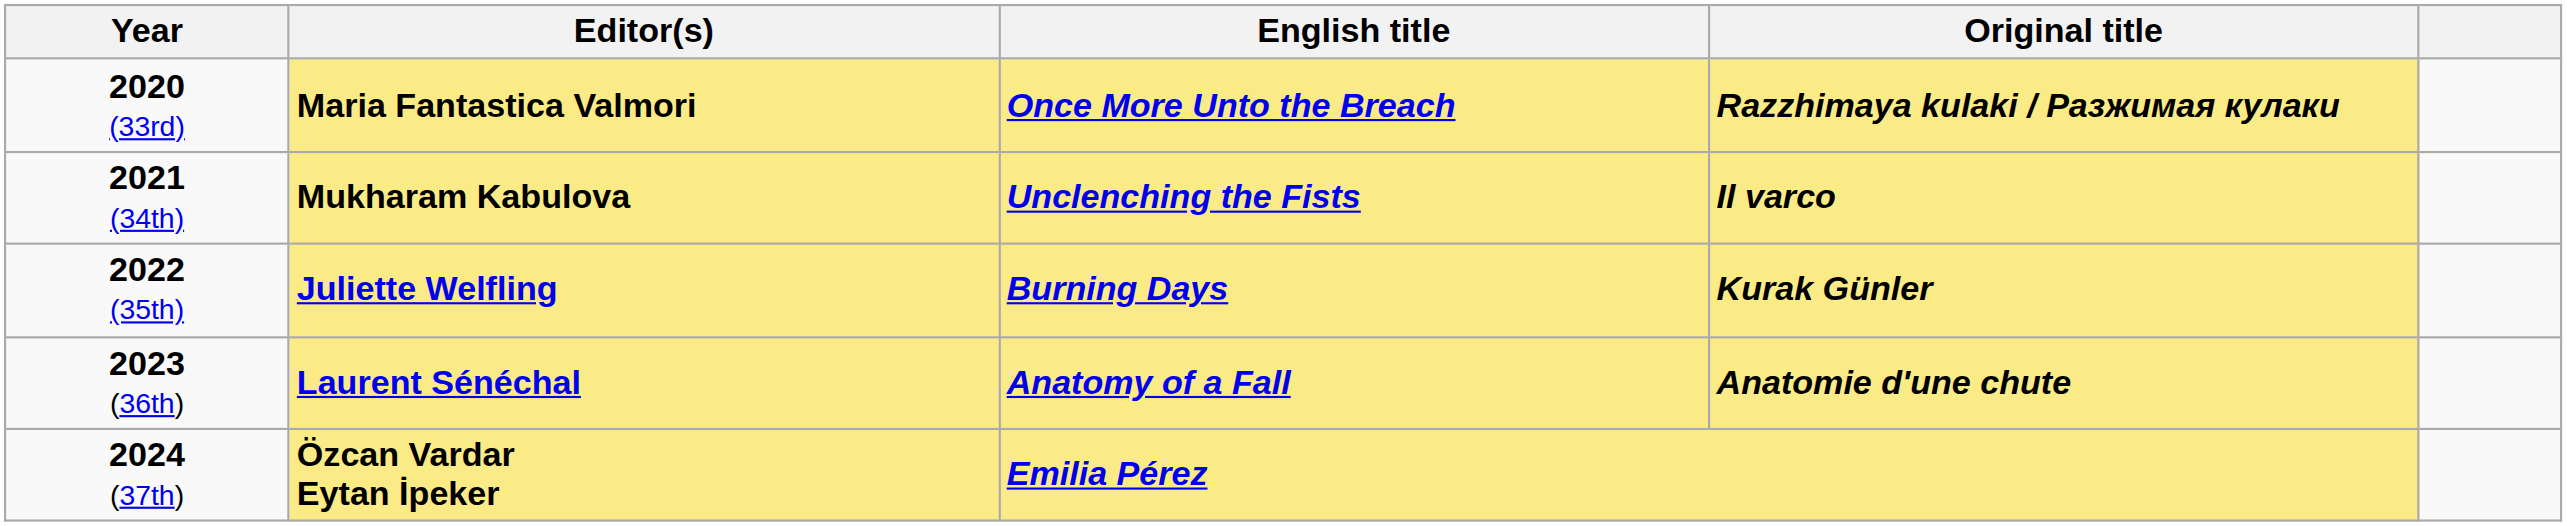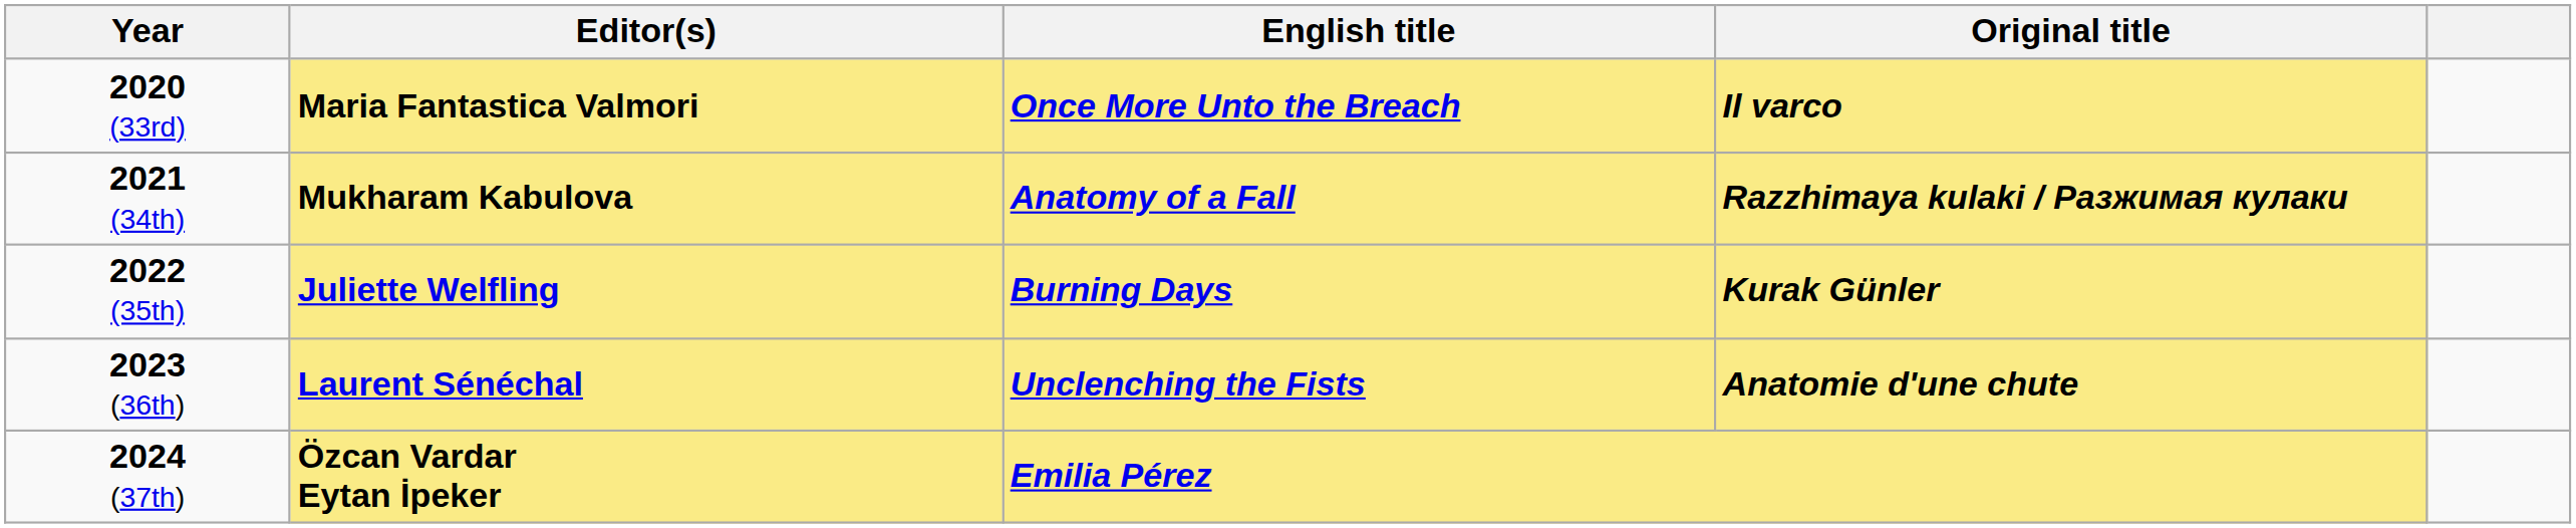2020 (33rd) | Original title: Razzhimaya kulaki / Разжимая кулаки -> Il varco
2021 (34th) | English title: Unclenching the Fists -> Anatomy of a Fall
2021 (34th) | Original title: Il varco -> Razzhimaya kulaki / Разжимая кулаки
2023 (36th) | English title: Anatomy of a Fall -> Unclenching the Fists
